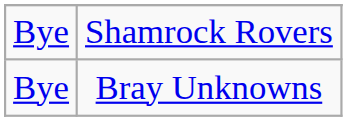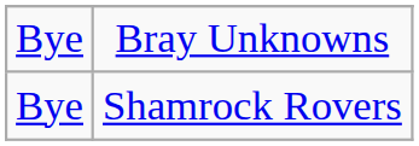rows swapped: Bray Unknowns <-> Shamrock Rovers
